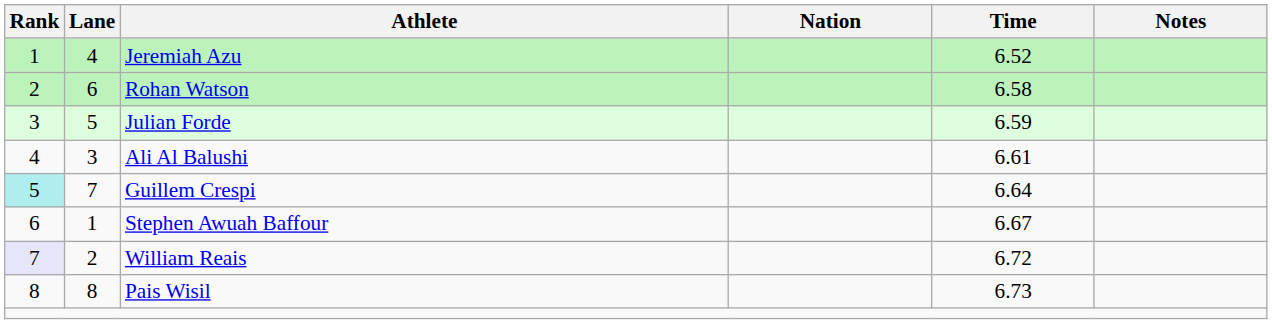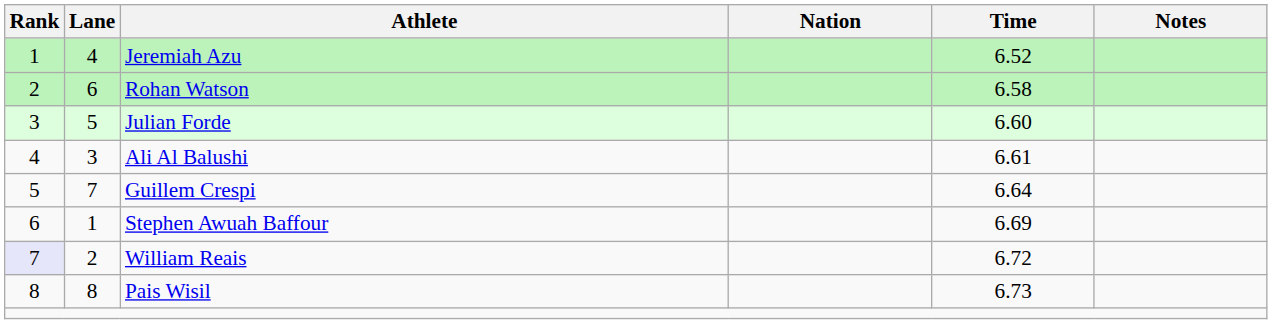Julian Forde | Time: 6.59 -> 6.60
Guillem Crespi | Rank: paleturquoise background -> no background
Stephen Awuah Baffour | Time: 6.67 -> 6.69
